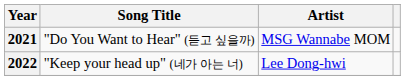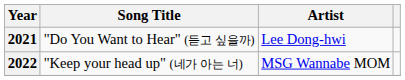2021 | Artist: MSG Wannabe MOM -> Lee Dong-hwi
2022 | Artist: Lee Dong-hwi -> MSG Wannabe MOM
